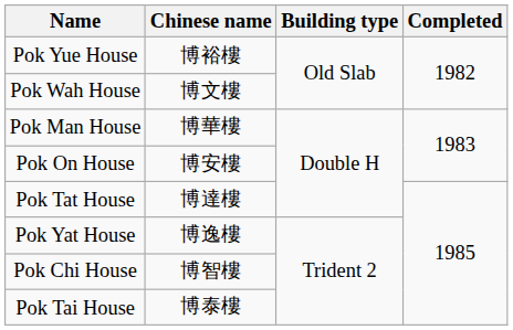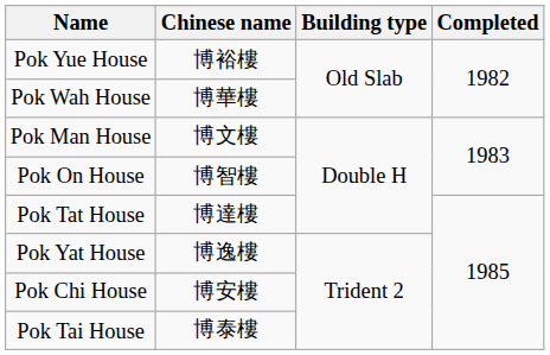Pok Wah House | Chinese name: 博文樓 -> 博華樓
Pok Man House | Chinese name: 博華樓 -> 博文樓
Pok On House | Chinese name: 博安樓 -> 博智樓
Pok Chi House | Chinese name: 博智樓 -> 博安樓
